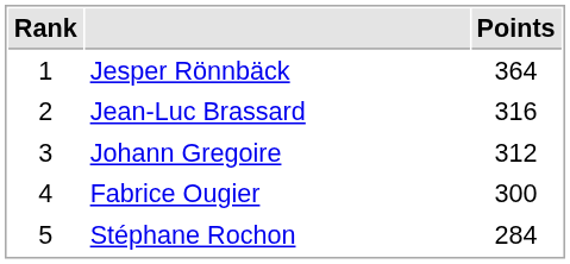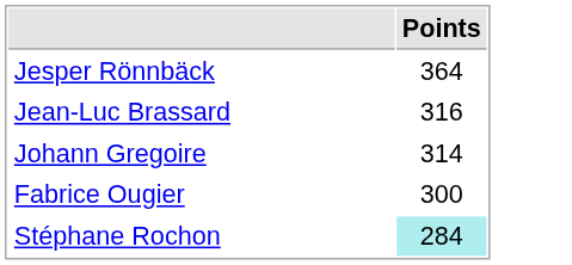- column: Rank | 1 | 2 | 3 | 4 | 5
Johann Gregoire | Points: 312 -> 314
Stéphane Rochon | Points: no background -> paleturquoise background
